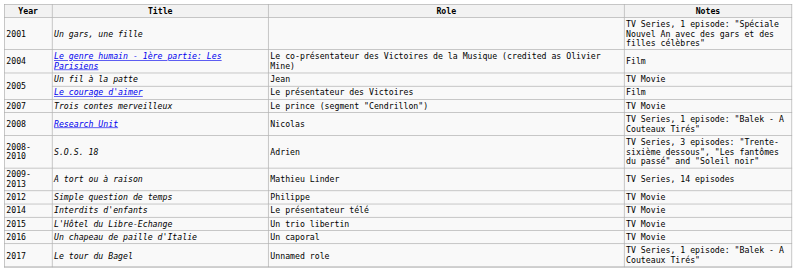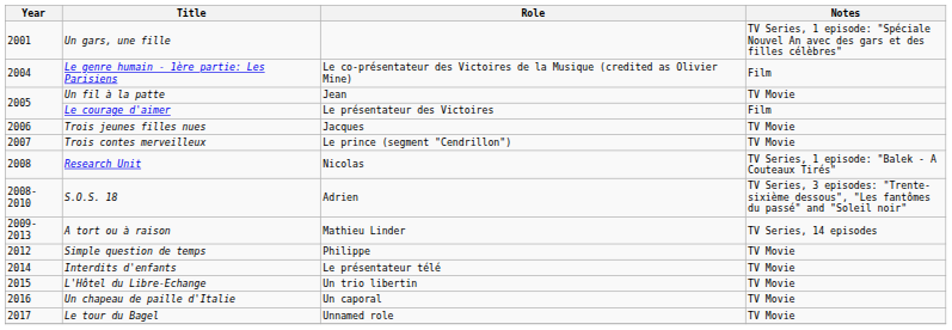+ row: 2006 | Trois jeunes filles nues | Jacques | TV Movie
Le tour du Bagel | Notes: TV Series, 1 episode: "Balek - A Couteaux Tirés" -> TV Movie
